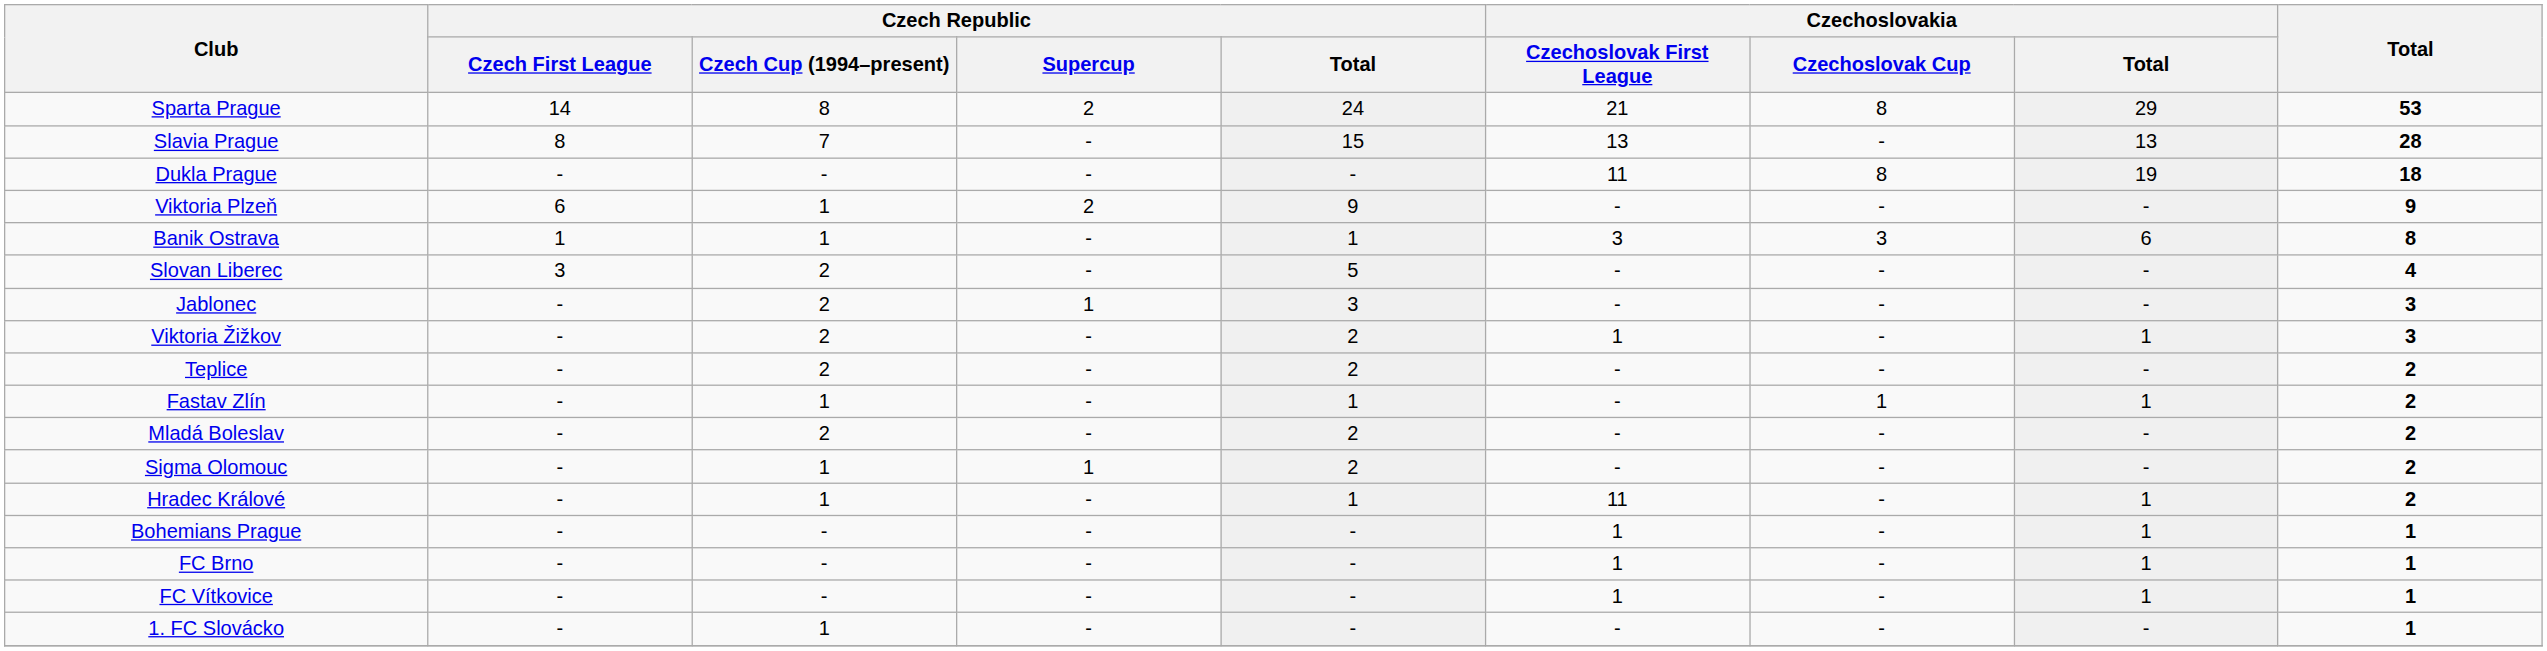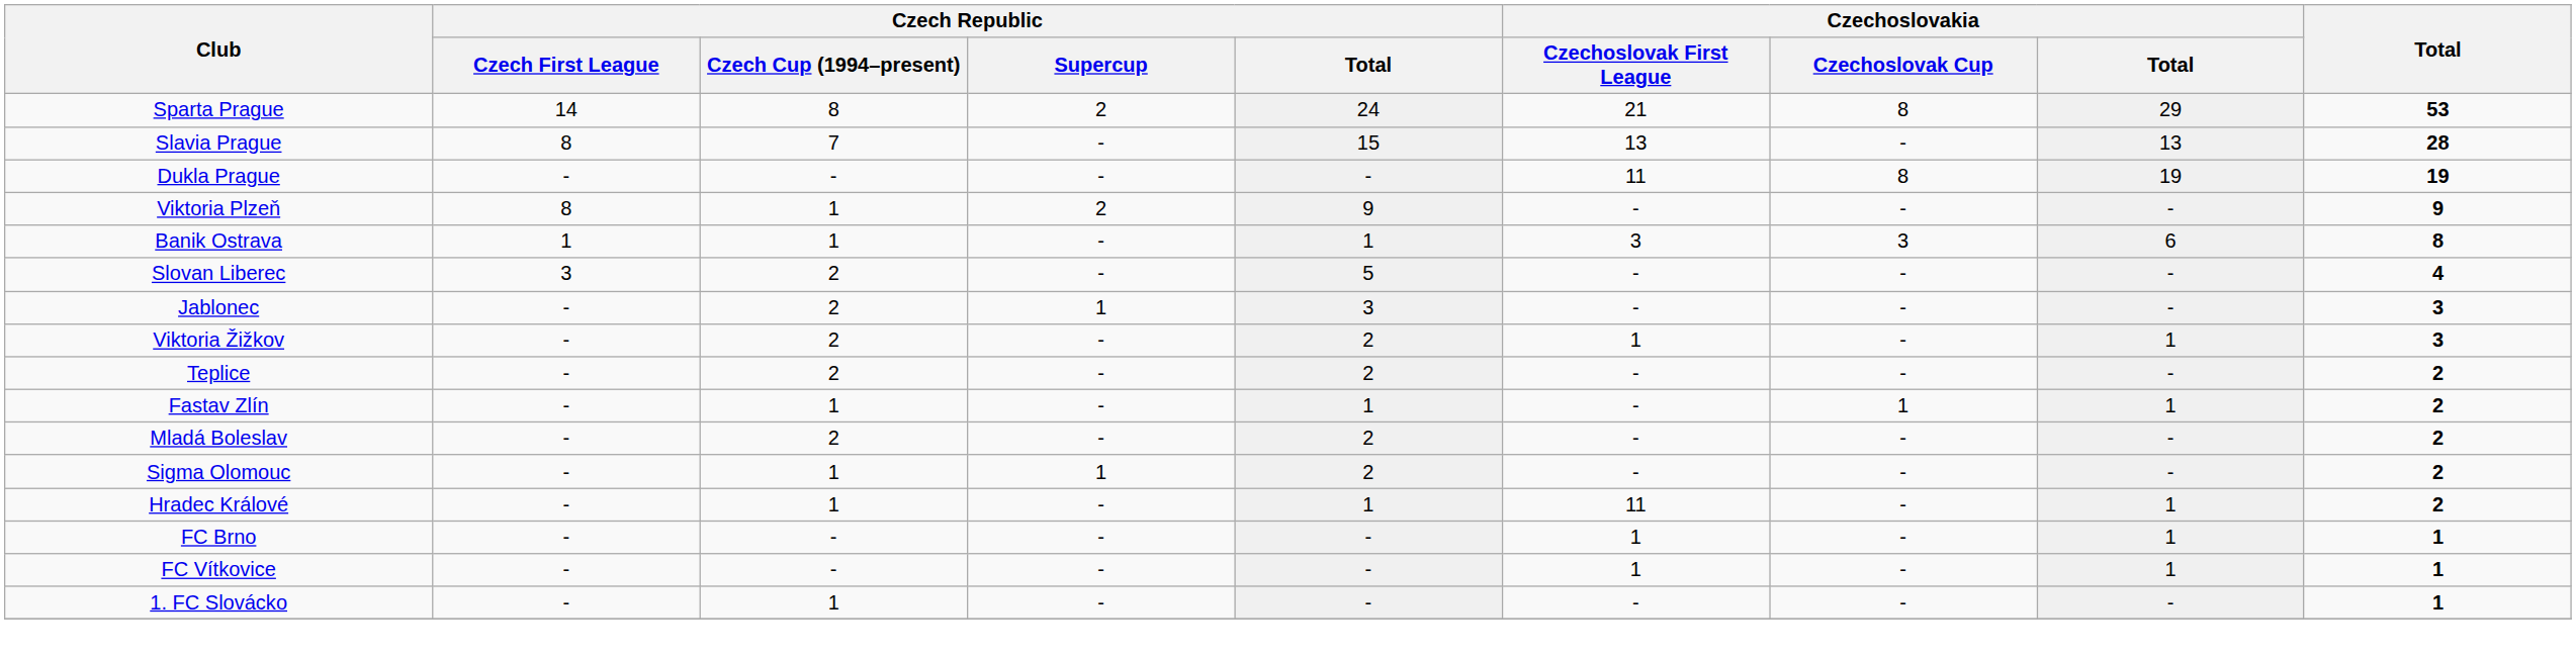Dukla Prague | Total: 18 -> 19
Viktoria Plzeň | Czech Republic / Czech First League: 6 -> 8
- row: Bohemians Prague | - | - | - | - | 1 | - | 1 | 1
